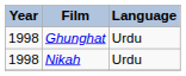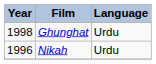Nikah | Year: 1998 -> 1996
